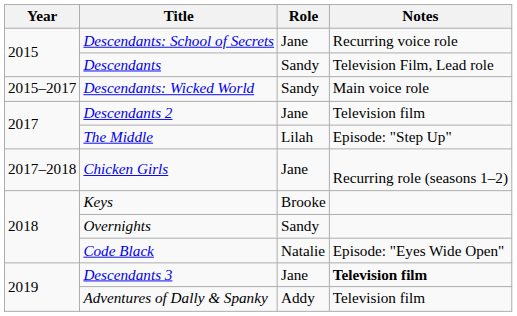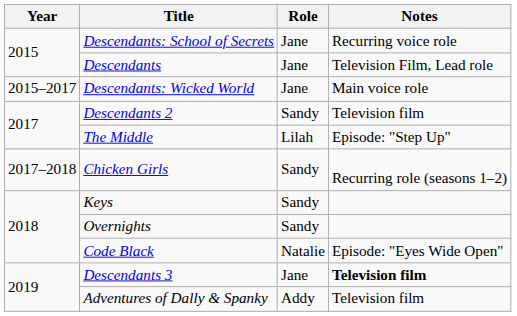Descendants | Role: Sandy -> Jane
Descendants: Wicked World | Role: Sandy -> Jane
Descendants 2 | Role: Jane -> Sandy
Chicken Girls | Role: Jane -> Sandy
Keys | Role: Brooke -> Sandy
